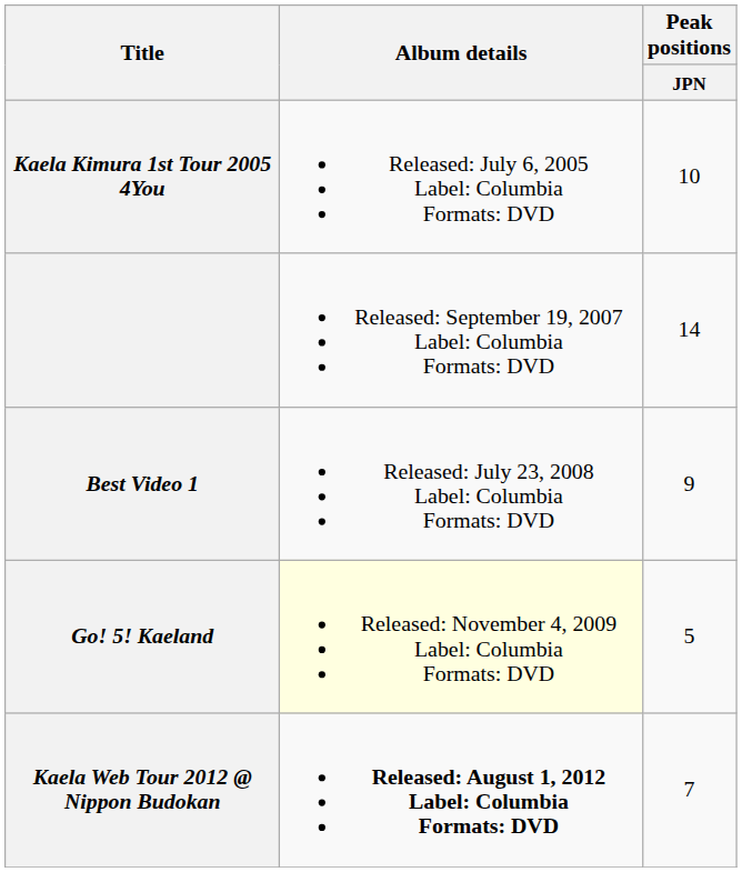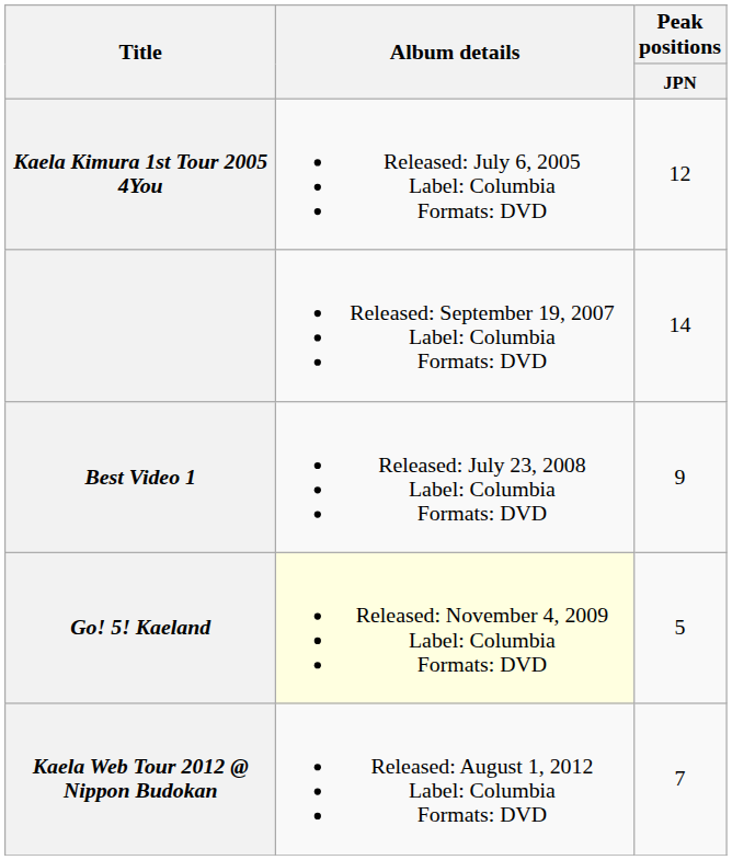Kaela Kimura 1st Tour 2005 4You | Peak positions / JPN: 10 -> 12
Kaela Web Tour 2012 @ Nippon Budokan | Album details: bold -> normal
